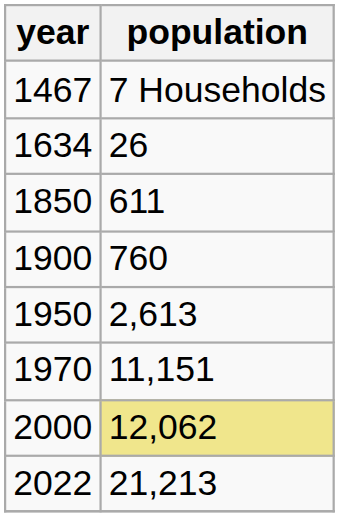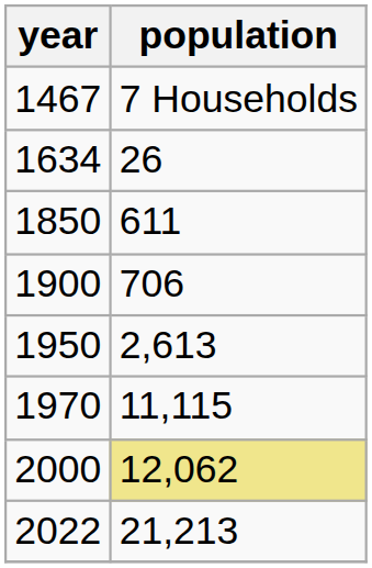1900 | population: 760 -> 706
1970 | population: 11,151 -> 11,115
